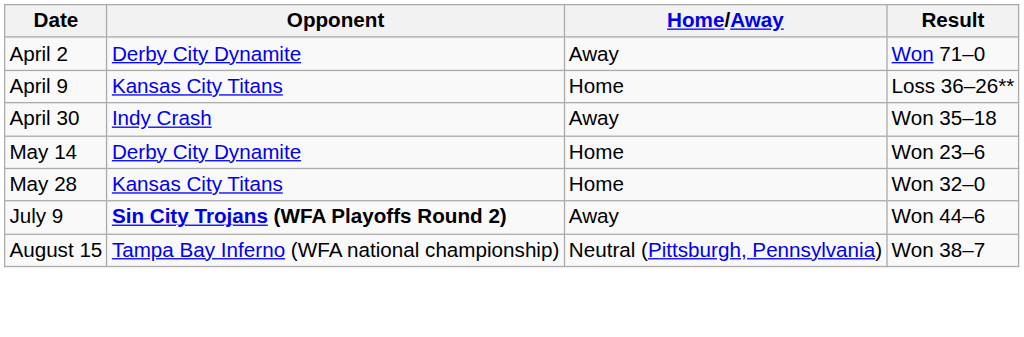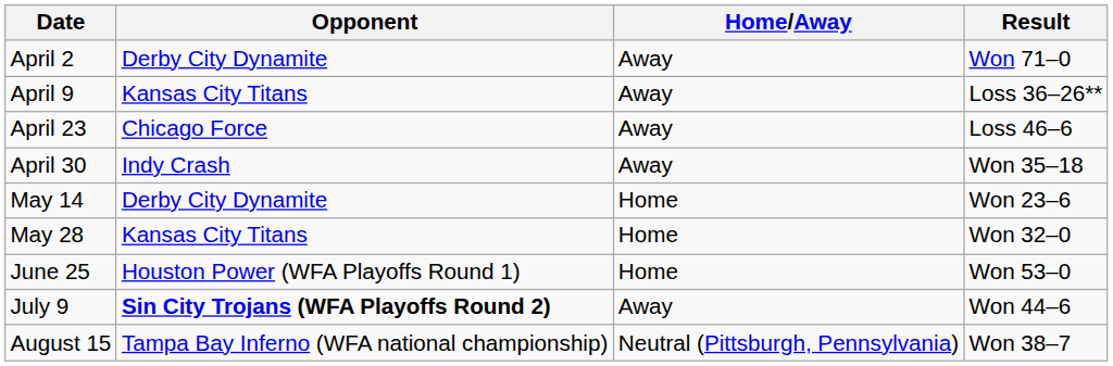April 9 | Home/Away: Home -> Away
+ row: April 23 | Chicago Force | Away | Loss 46–6
+ row: June 25 | Houston Power (WFA Playoffs Round 1) | Home | Won 53–0
